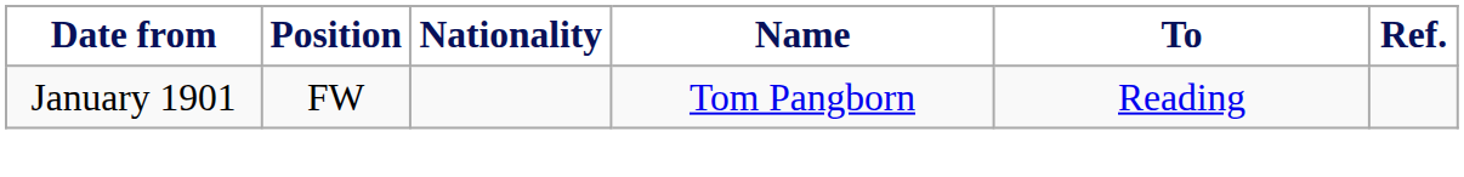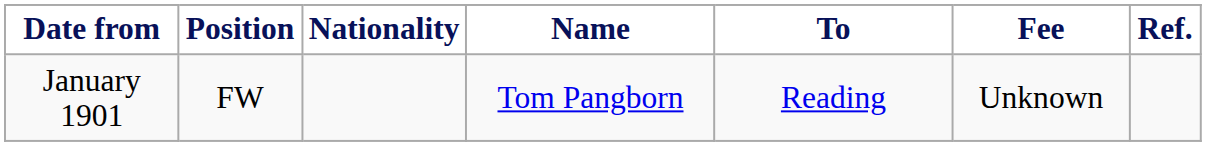+ column: Fee | Unknown
